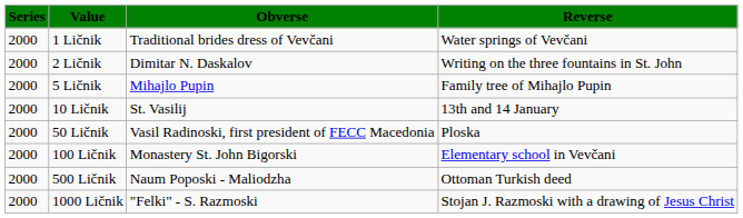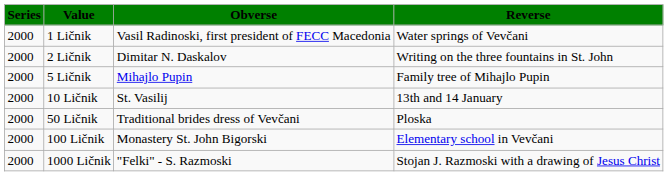1 Ličnik | Obverse: Traditional brides dress of Vevčani -> Vasil Radinoski, first president of FECC Macedonia
50 Ličnik | Obverse: Vasil Radinoski, first president of FECC Macedonia -> Traditional brides dress of Vevčani
- row: 2000 | 500 Ličnik | Naum Poposki - Maliodzha | Ottoman Turkish deed
